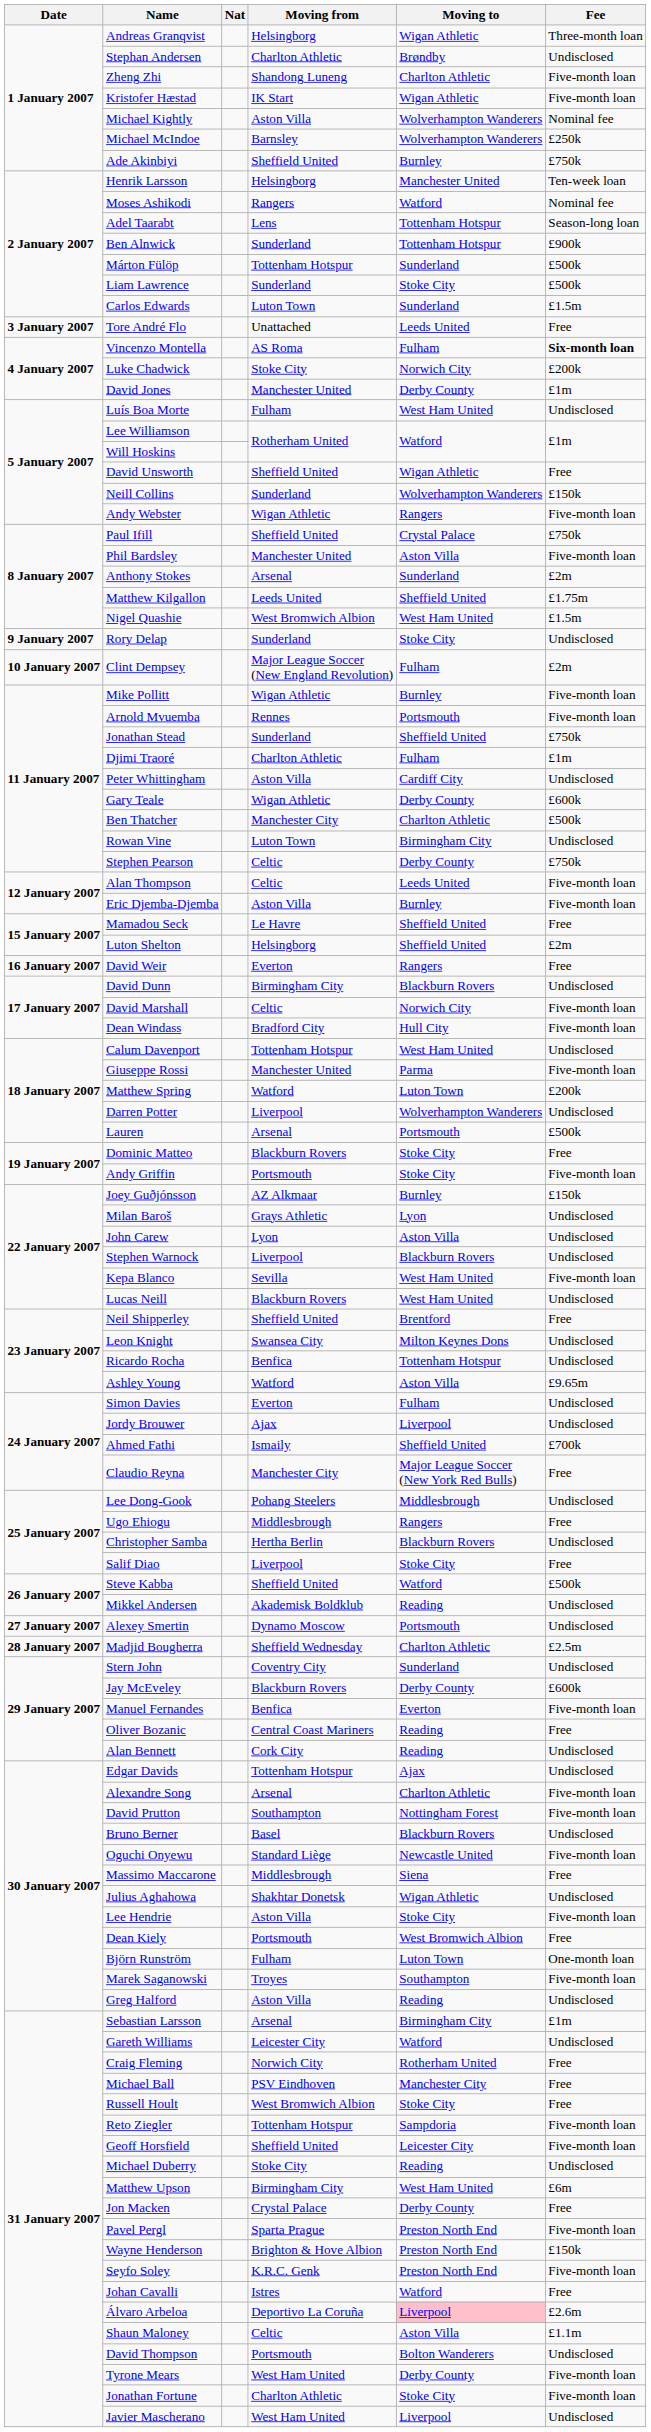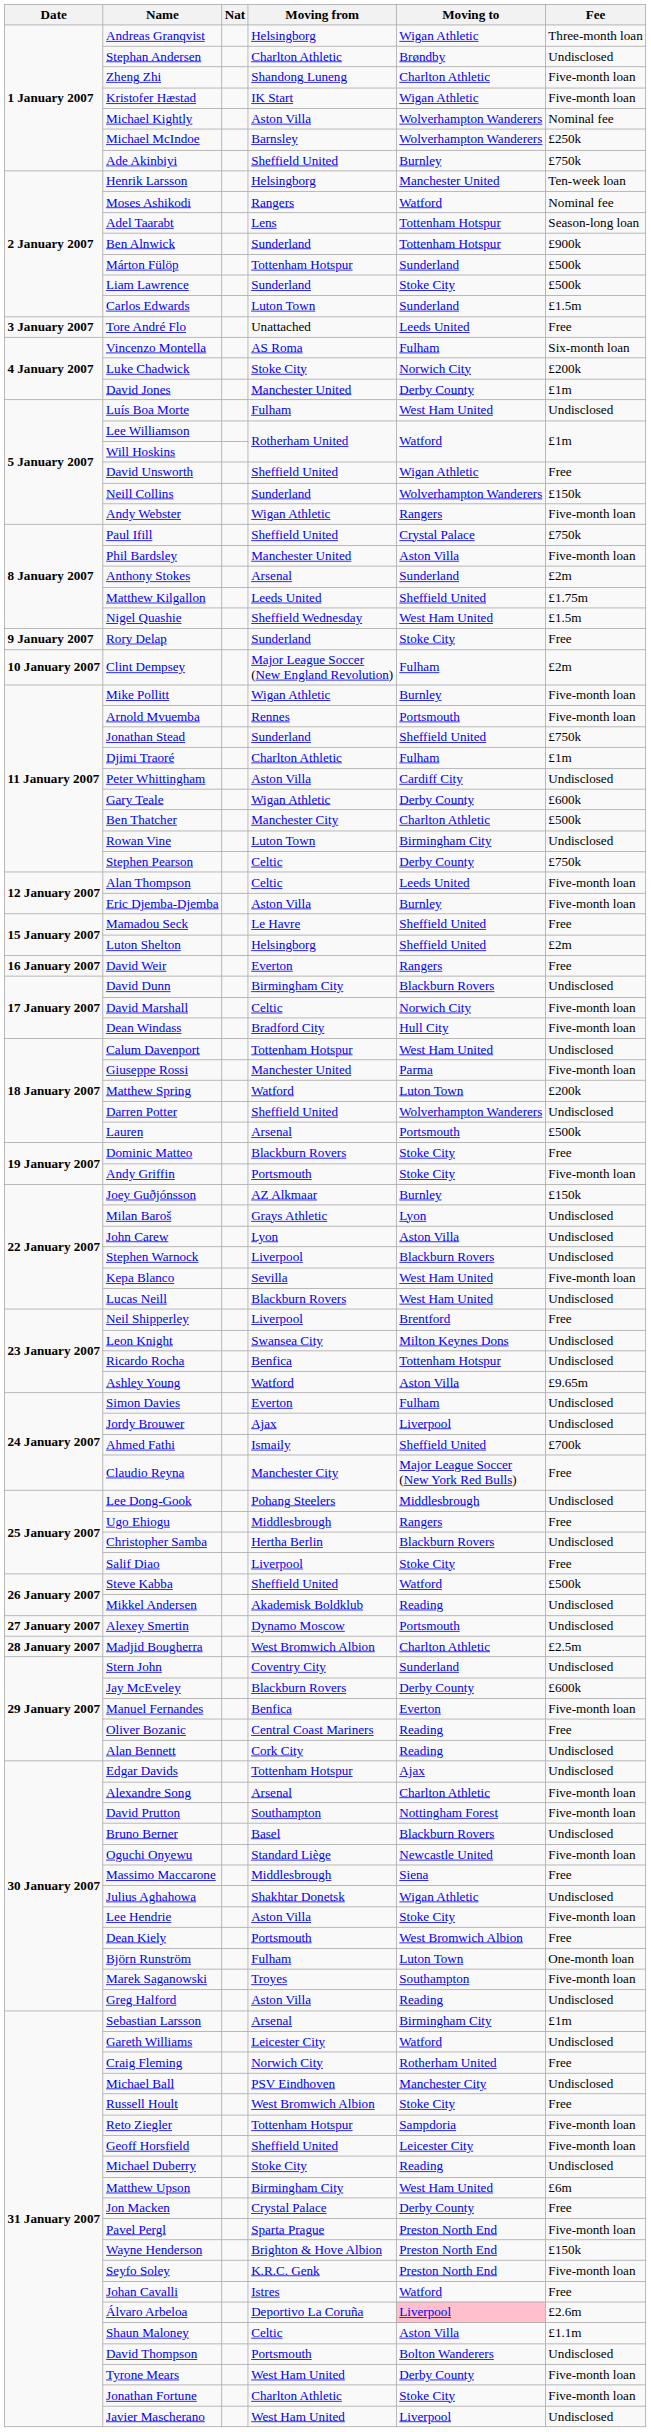Vincenzo Montella | Fee: bold -> normal
Nigel Quashie | Moving from: West Bromwich Albion -> Sheffield Wednesday
Rory Delap | Fee: Undisclosed -> Free
Darren Potter | Moving from: Liverpool -> Sheffield United
Neil Shipperley | Moving from: Sheffield United -> Liverpool
Madjid Bougherra | Moving from: Sheffield Wednesday -> West Bromwich Albion
Michael Ball | Fee: Free -> Undisclosed
